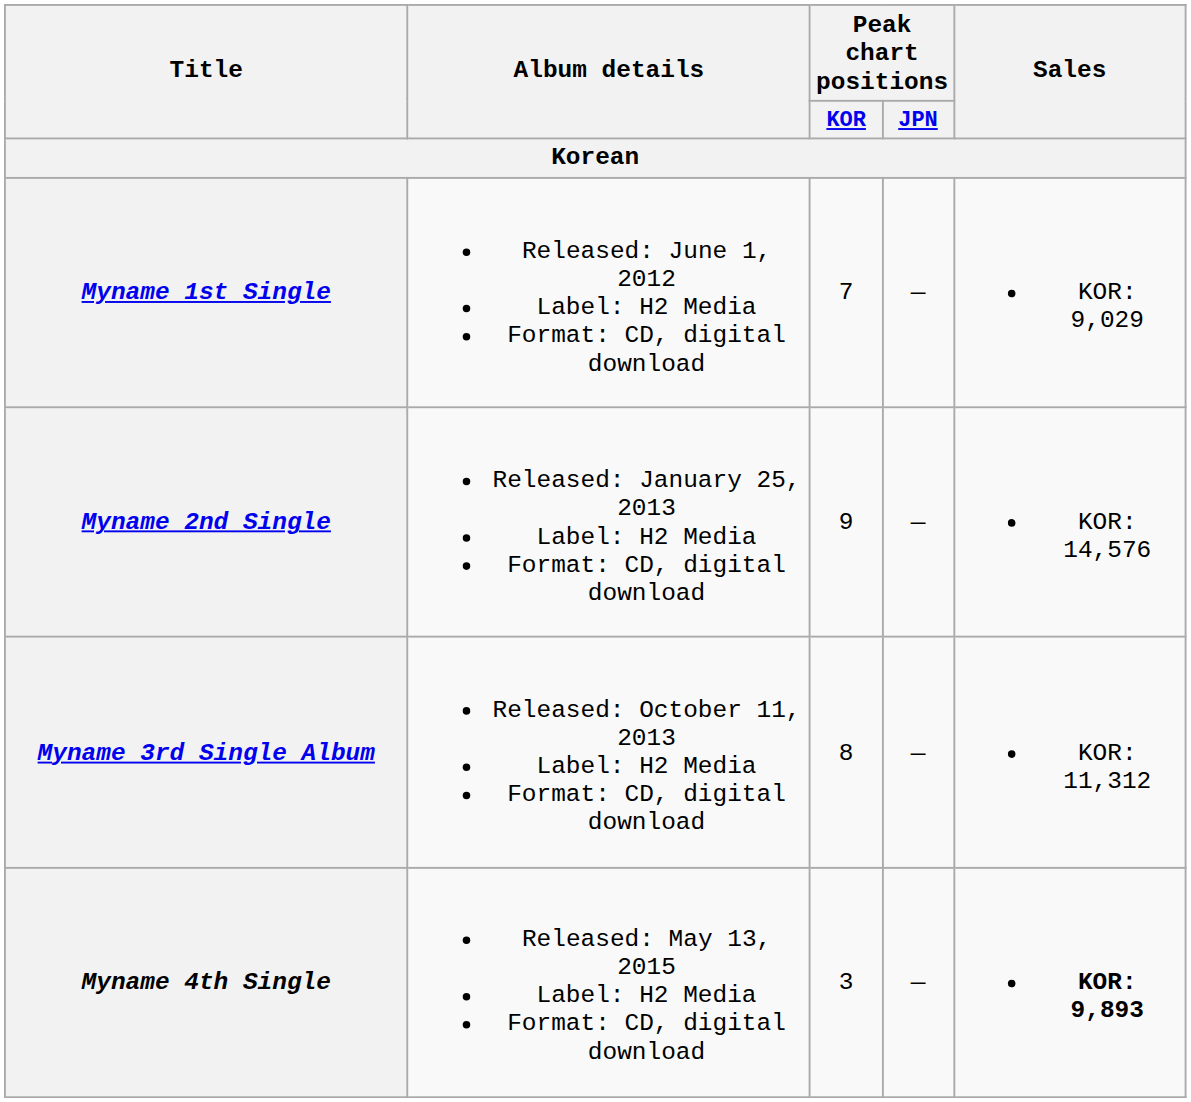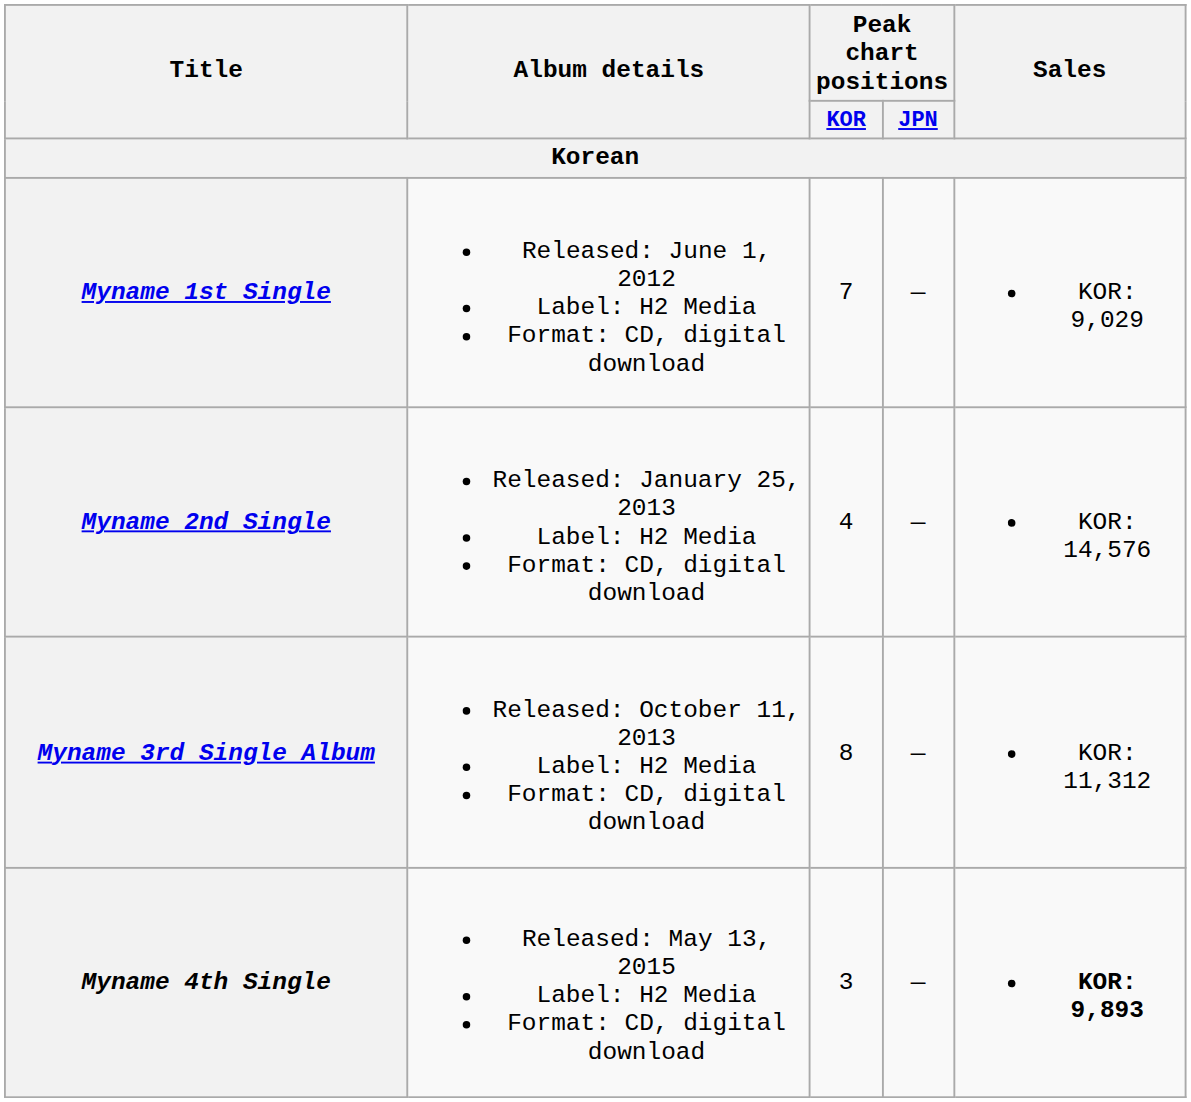Myname 2nd Single | Peak chart positions / KOR: 9 -> 4
